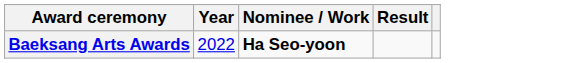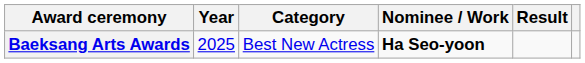+ column: Category | Best New Actress
Baeksang Arts Awards | Year: 2022 -> 2025
